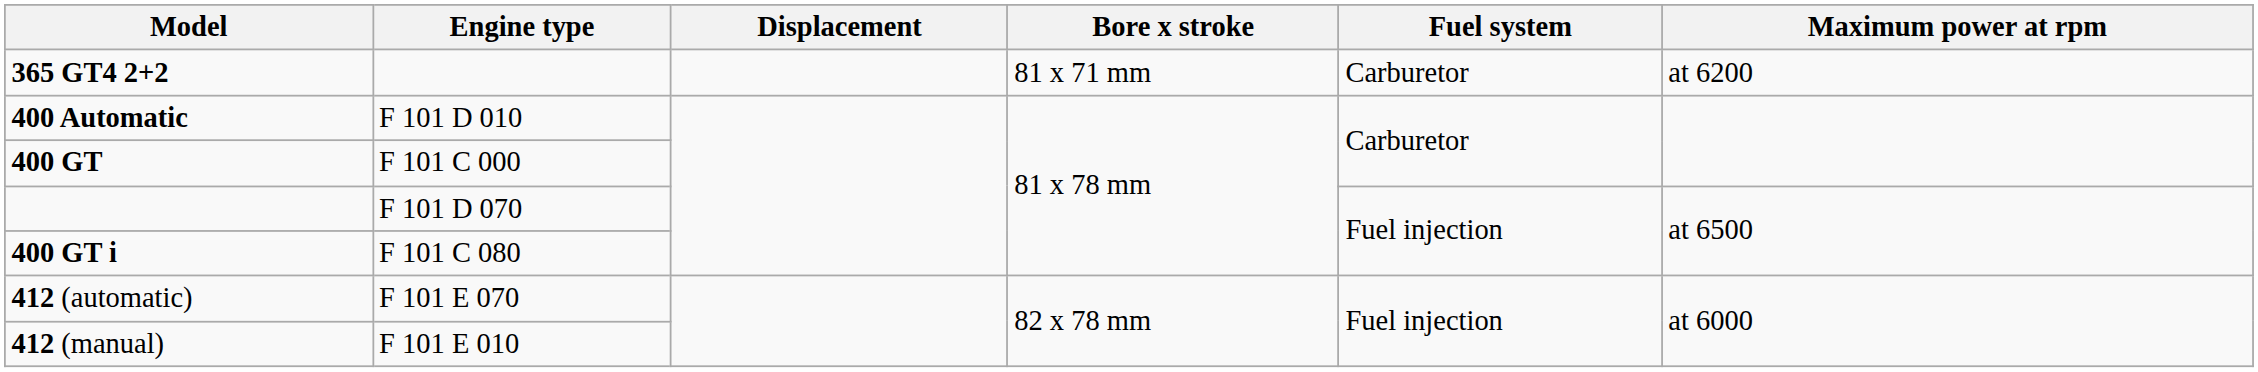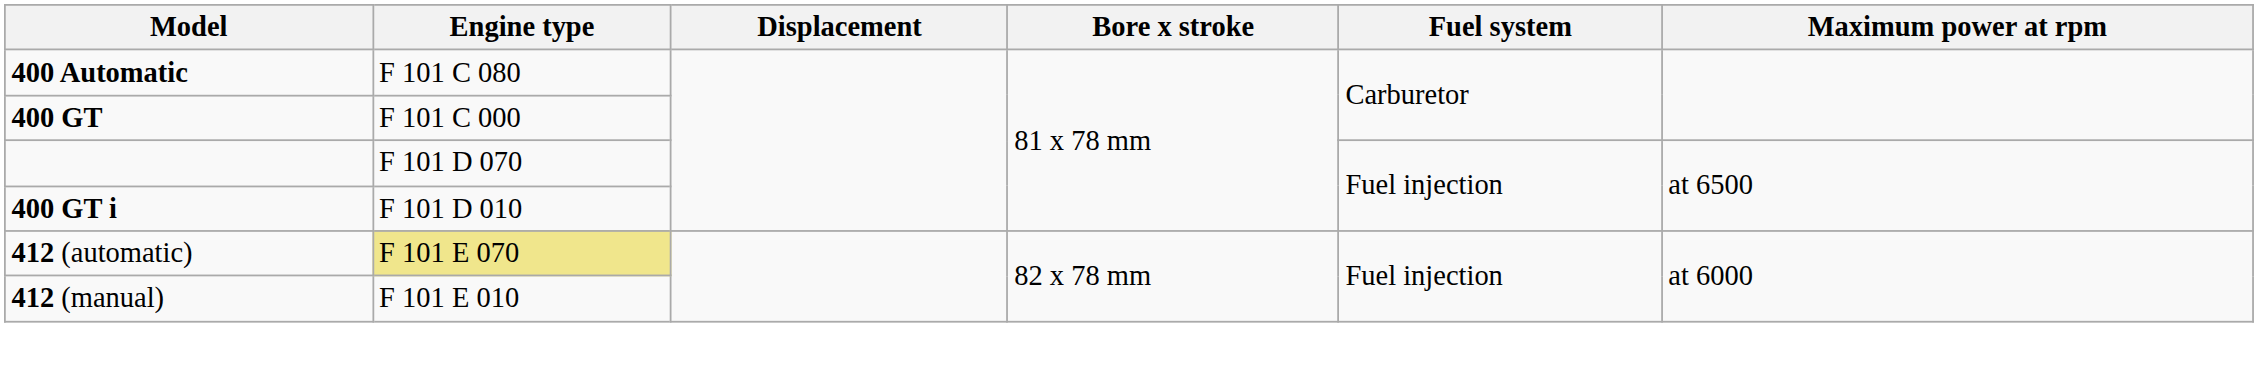- row: 365 GT4 2+2 | 81 x 71 mm | Carburetor | at 6200
400 Automatic | Engine type: F 101 D 010 -> F 101 C 080
400 GT i | Engine type: F 101 C 080 -> F 101 D 010
412 (automatic) | Engine type: no background -> khaki background
